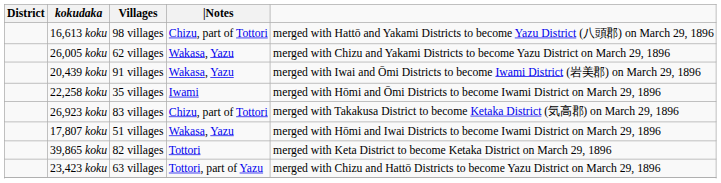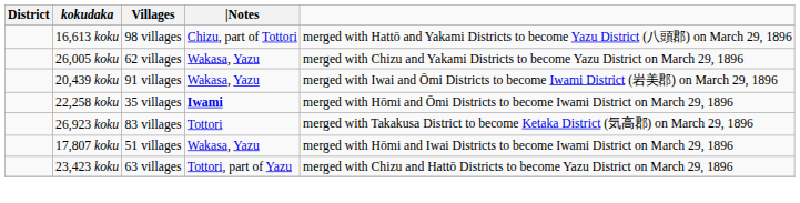22,258 koku | |Notes: normal -> bold
26,923 koku | |Notes: Chizu, part of Tottori -> Tottori
- row: 39,865 koku | 82 villages | Tottori | merged with Keta District to become Ketaka District on March 29, 1896
